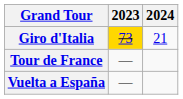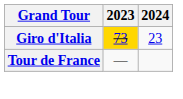Giro d'Italia | 2024: 21 -> 23
- row: Vuelta a España | —
